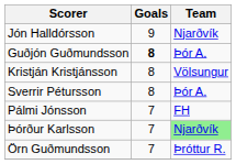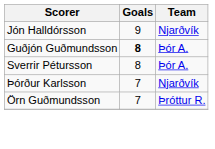- row: Kristján Kristjánsson | 8 | Völsungur
- row: Pálmi Jónsson | 7 | FH
Þórður Karlsson | Team: lightgreen background -> no background
